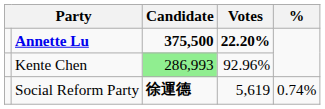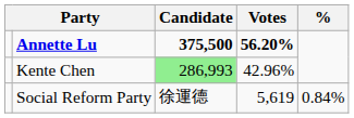Annette Lu | Votes: 22.20% -> 56.20%
Kente Chen | Votes: 92.96% -> 42.96%
Social Reform Party | Candidate: bold -> normal
Social Reform Party | %: 0.74% -> 0.84%
